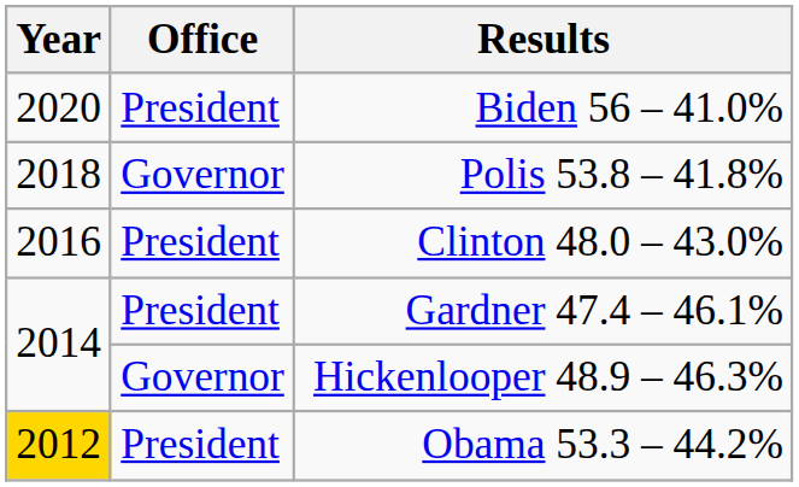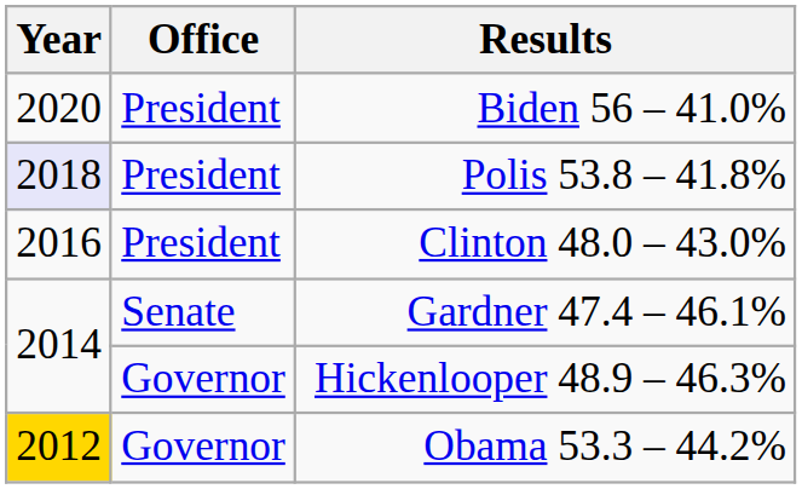Polis 53.8 – 41.8% | Year: no background -> lavender background
Polis 53.8 – 41.8% | Office: Governor -> President
Gardner 47.4 – 46.1% | Office: President -> Senate
Obama 53.3 – 44.2% | Office: President -> Governor
